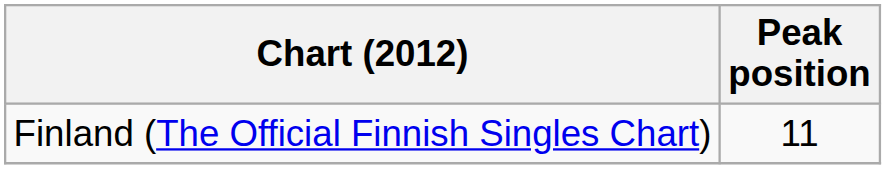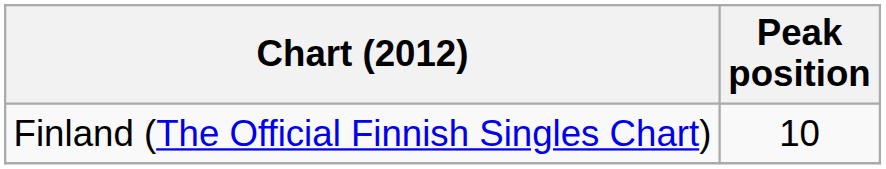Finland (The Official Finnish Singles Chart) | Peak position: 11 -> 10
